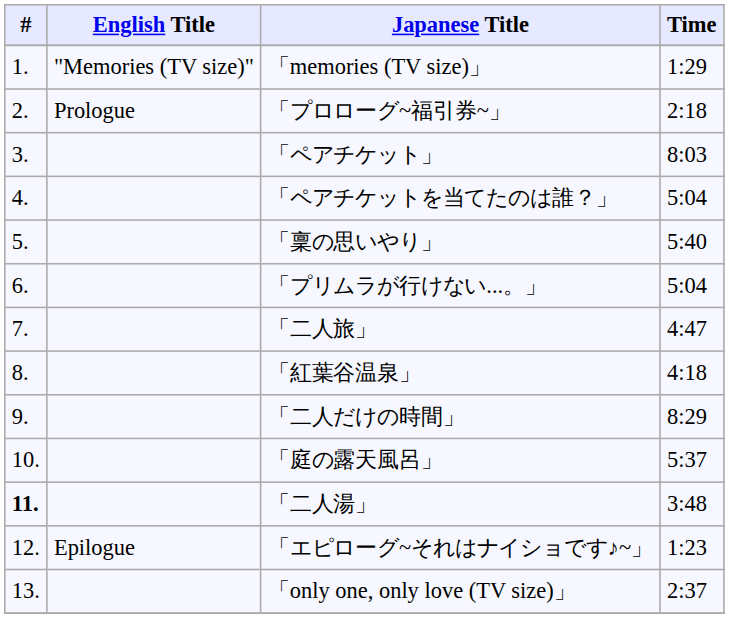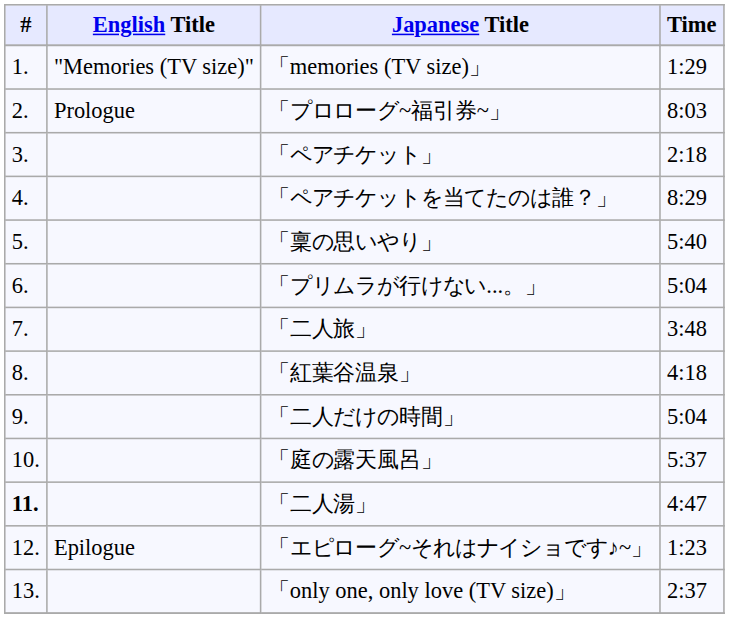「プロローグ~福引券~」 | Time: 2:18 -> 8:03
「ペアチケット」 | Time: 8:03 -> 2:18
「ペアチケットを当てたのは誰？」 | Time: 5:04 -> 8:29
「二人旅」 | Time: 4:47 -> 3:48
「二人だけの時間」 | Time: 8:29 -> 5:04
「二人湯」 | Time: 3:48 -> 4:47
